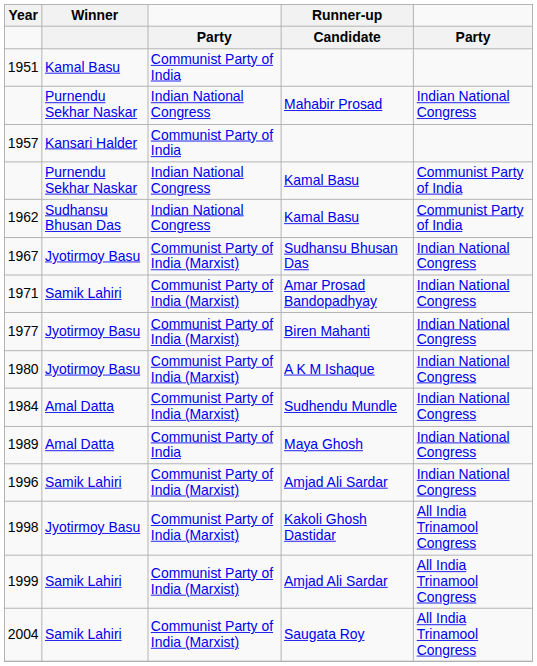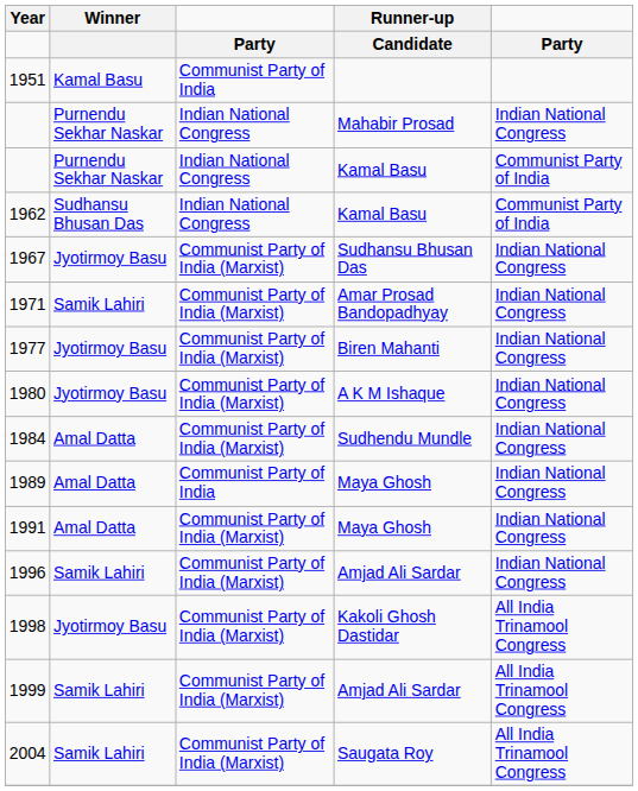- row: 1957 | Kansari Halder | Communist Party of India
+ row: 1991 | Amal Datta | Communist Party of India (Marxist) | Maya Ghosh | Indian National Congress
